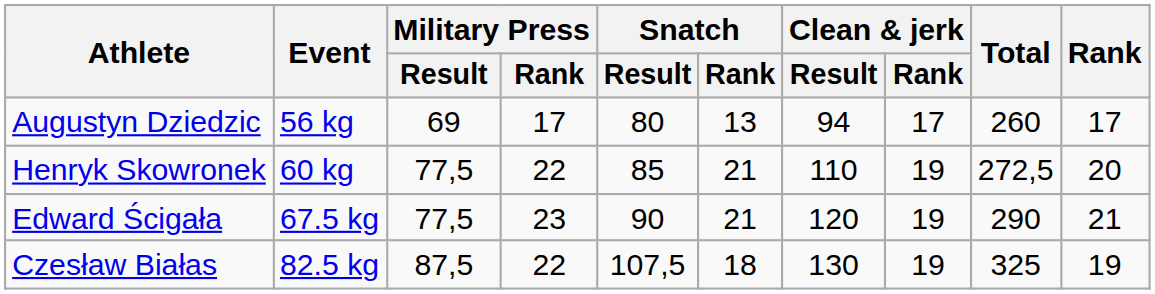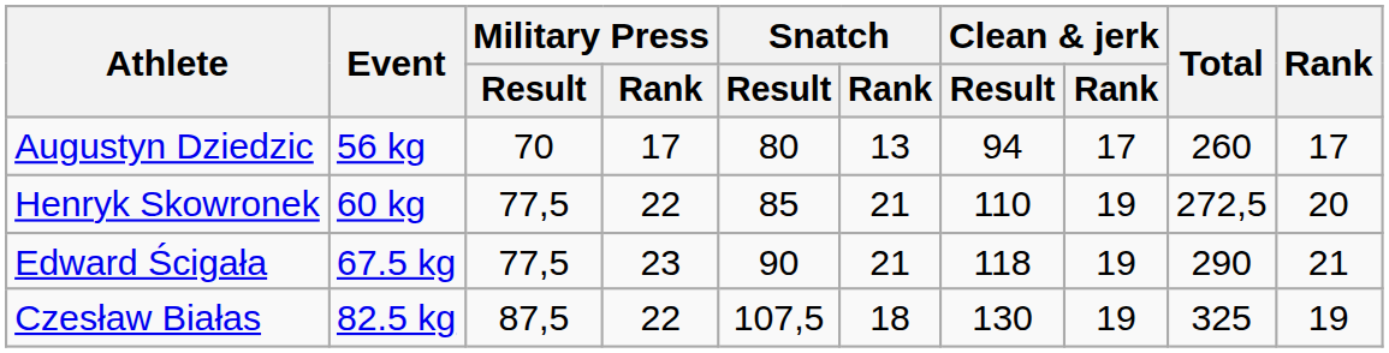Augustyn Dziedzic | Military Press / Result: 69 -> 70
Edward Ścigała | Clean & jerk / Result: 120 -> 118
